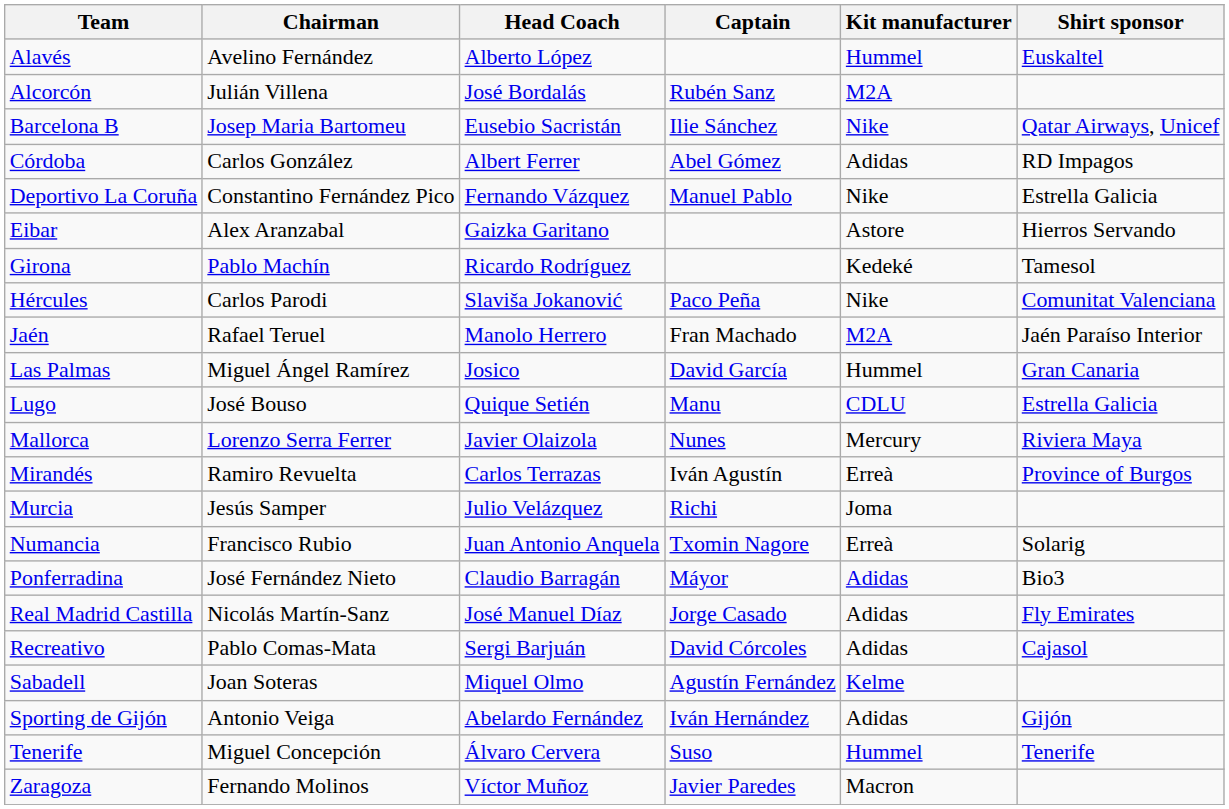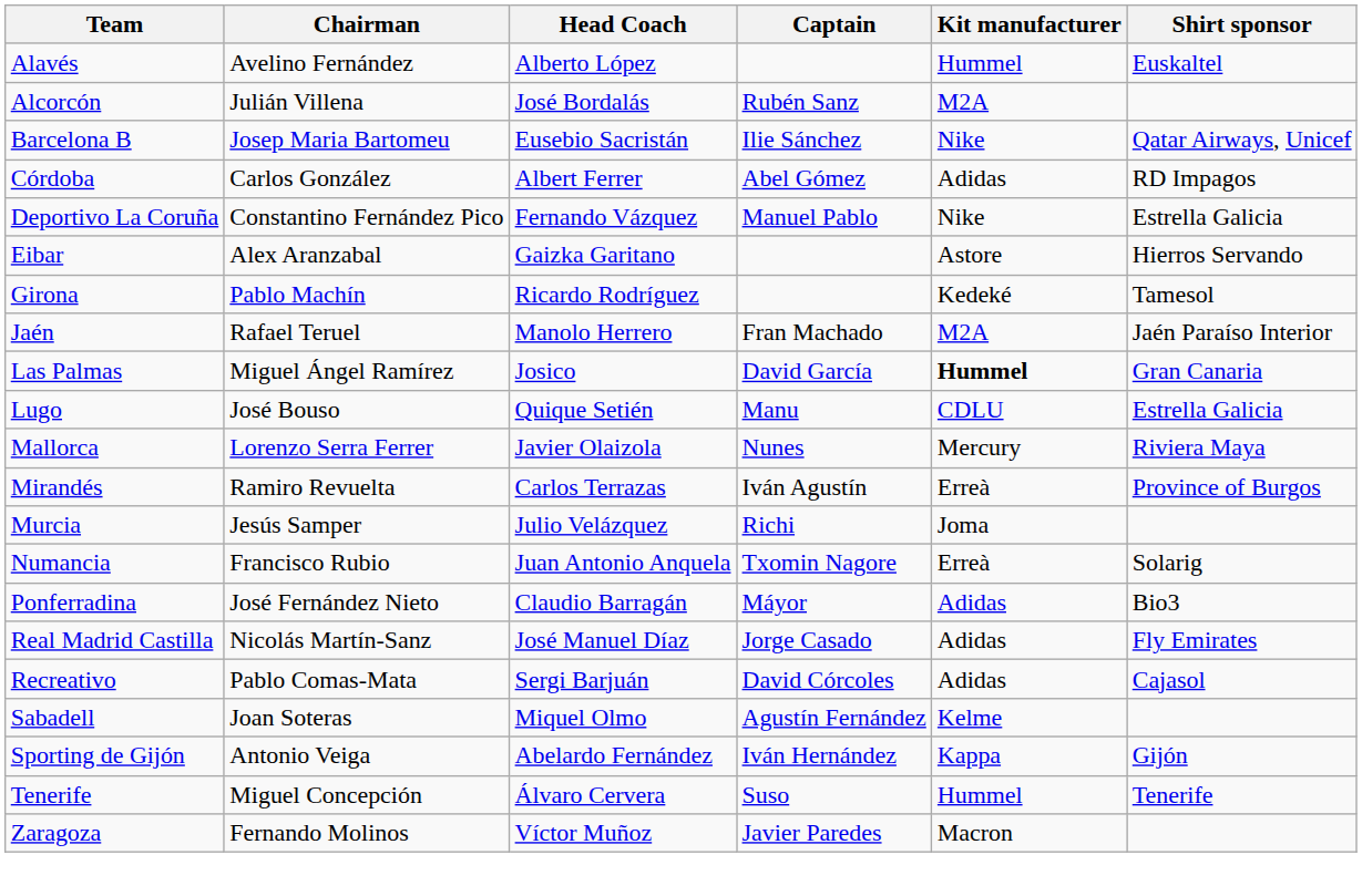- row: Hércules | Carlos Parodi | Slaviša Jokanović | Paco Peña | Nike | Comunitat Valenciana
Las Palmas | Kit manufacturer: normal -> bold
Sporting de Gijón | Kit manufacturer: Adidas -> Kappa
